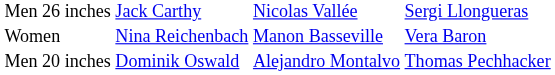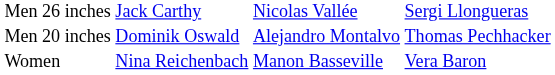rows swapped: Men 20 inches <-> Women
